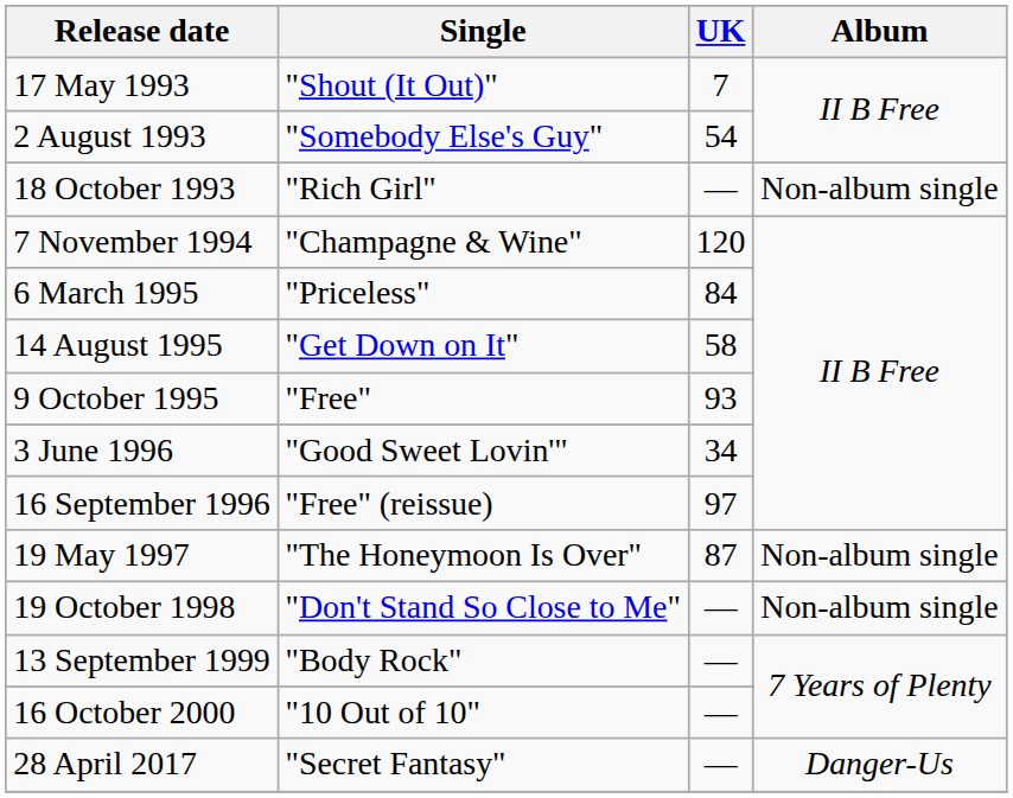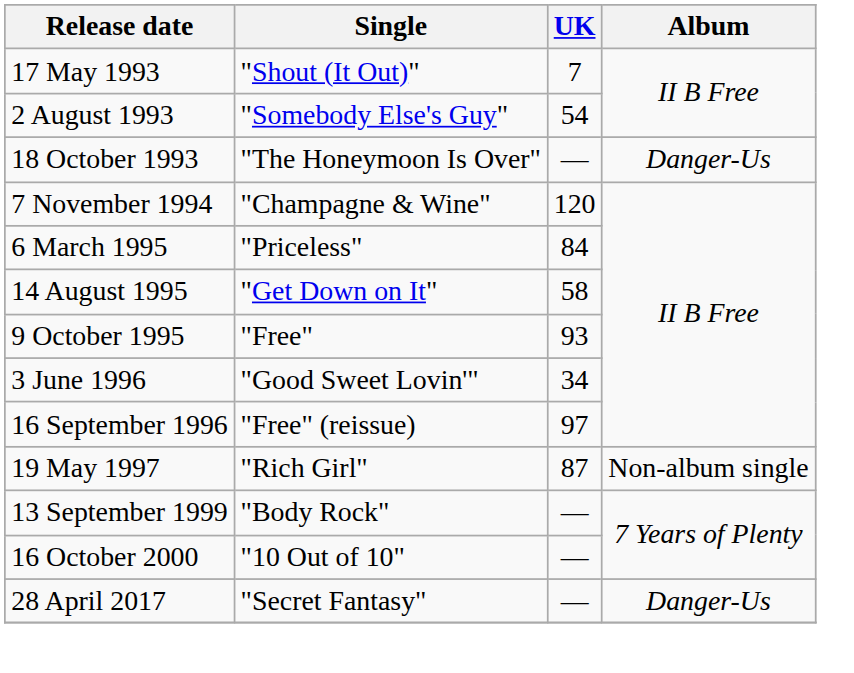18 October 1993 | Single: "Rich Girl" -> "The Honeymoon Is Over"
18 October 1993 | Album: Non-album single -> Danger-Us
19 May 1997 | Single: "The Honeymoon Is Over" -> "Rich Girl"
- row: 19 October 1998 | "Don't Stand So Close to Me" | — | Non-album single
